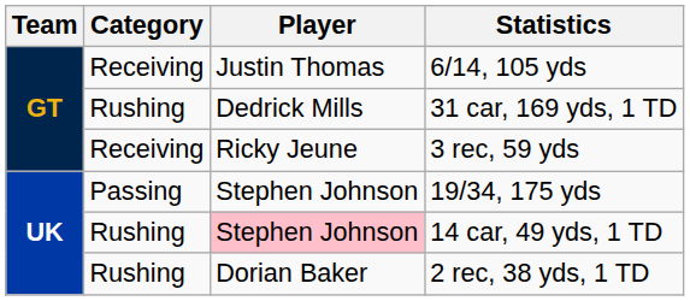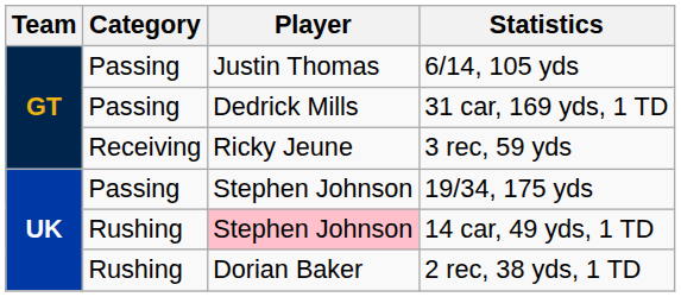6/14, 105 yds | Category: Receiving -> Passing
31 car, 169 yds, 1 TD | Category: Rushing -> Passing
